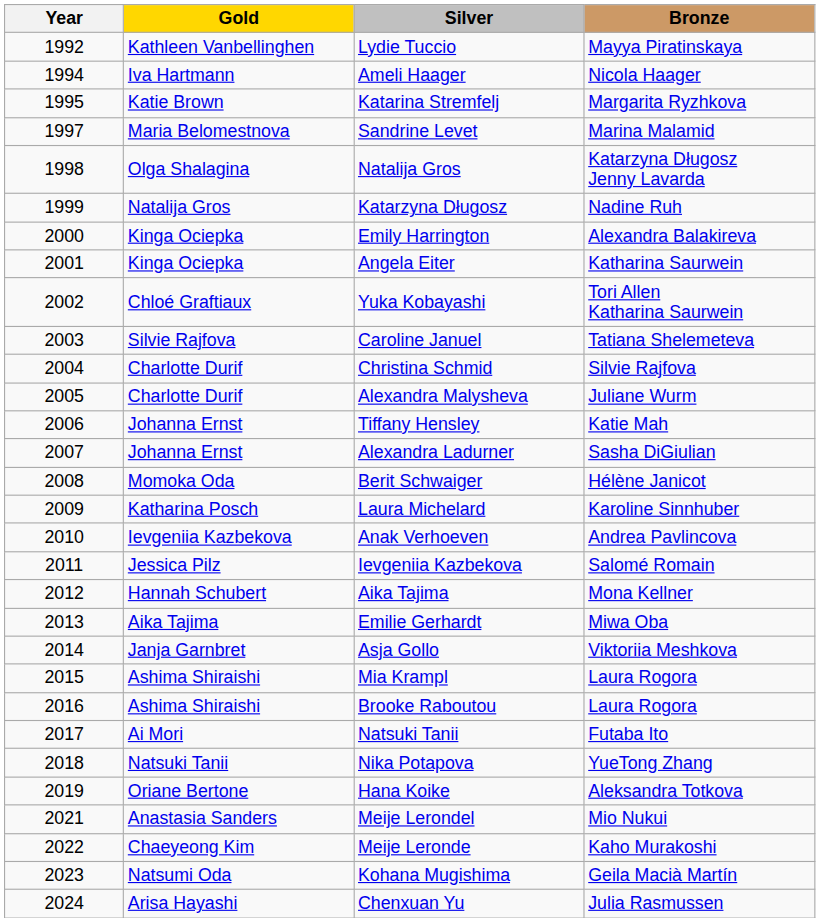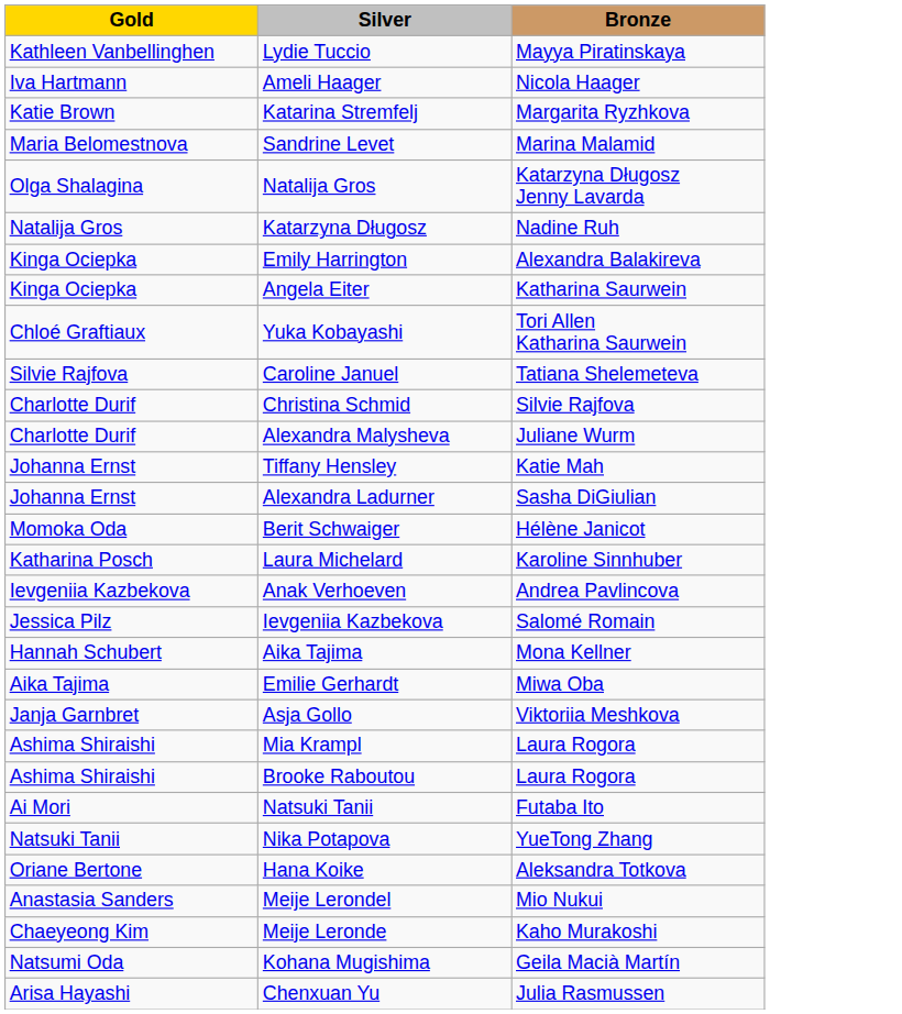- column: Year | 1992 | 1994 | 1995 | 1997 | 1998 | 1999 | 2000 | 2001 | 2002 | 2003 | 2004 | 2005 | 2006 | 2007 | 2008 | 2009 | 2010 | 2011 | 2012 | 2013 | 2014 | 2015 | 2016 | 2017 | 2018 | 2019 | 2021 | 2022 | 2023 | 2024
